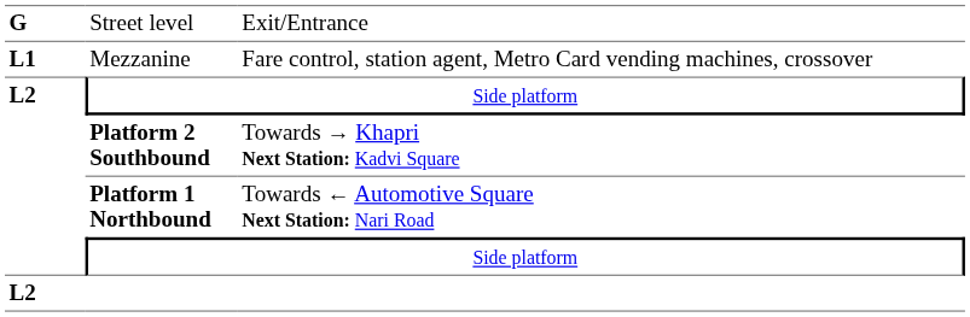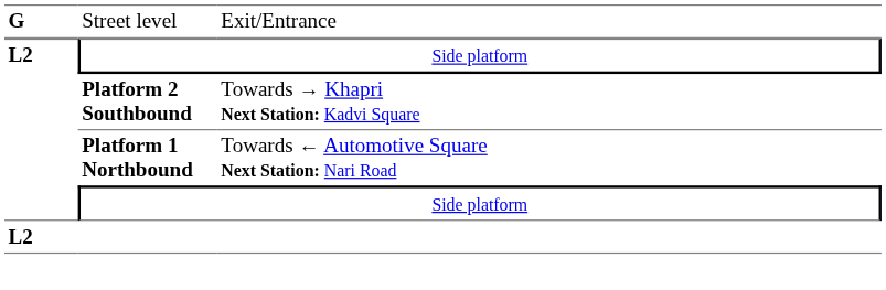- row: L1 | Mezzanine | Fare control, station agent, Metro Card vending machines, crossover
